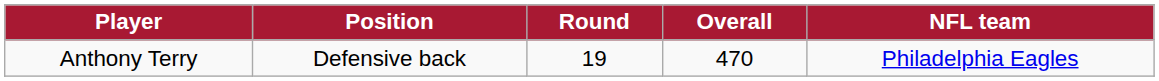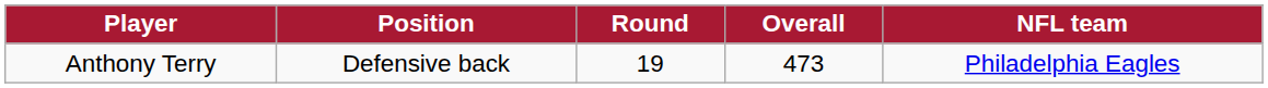Anthony Terry | Overall: 470 -> 473
